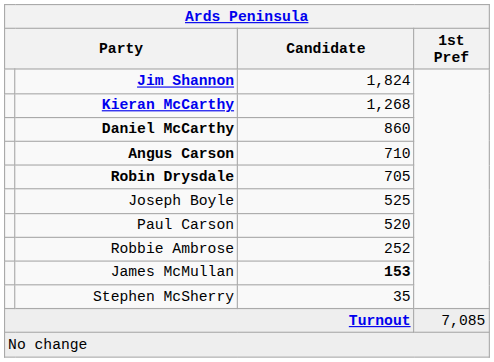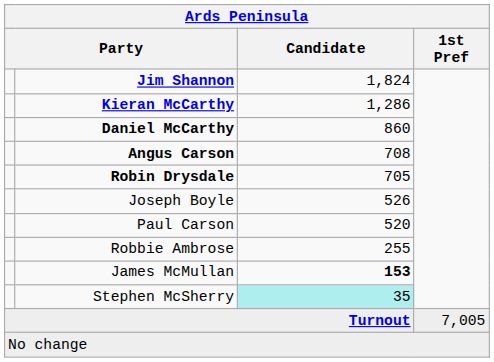Kieran McCarthy | Candidate: 1,268 -> 1,286
Angus Carson | Candidate: 710 -> 708
Joseph Boyle | Candidate: 525 -> 526
Robbie Ambrose | Candidate: 252 -> 255
Stephen McSherry | Candidate: no background -> paleturquoise background
Turnout | 1st Pref: 7,085 -> 7,005
